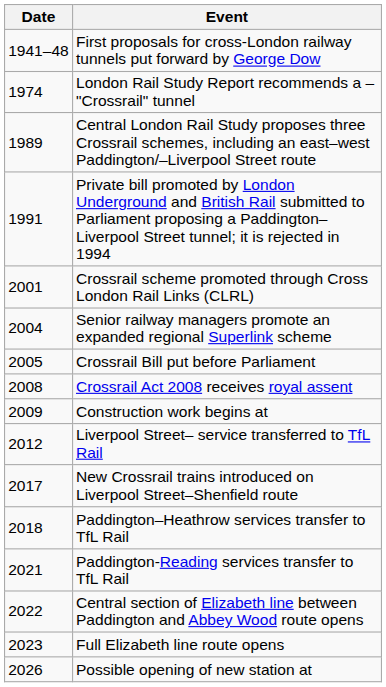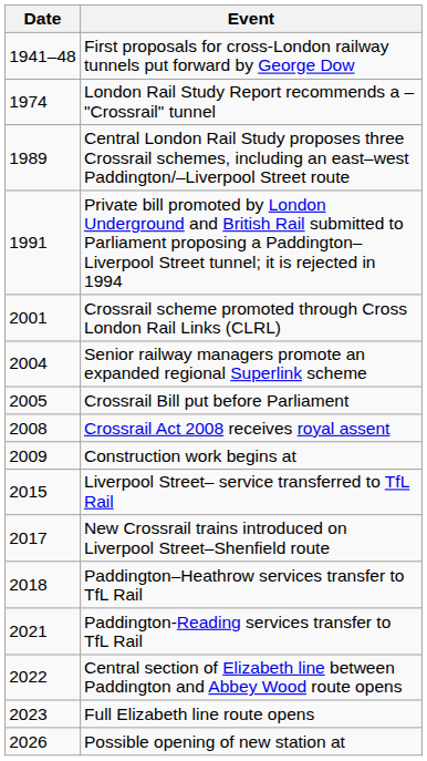Liverpool Street– service transferred to TfL Rail | Date: 2012 -> 2015
